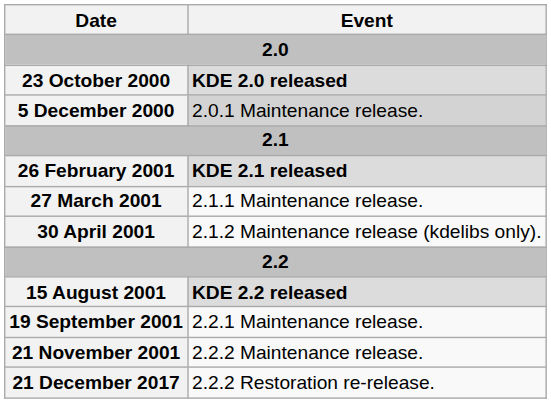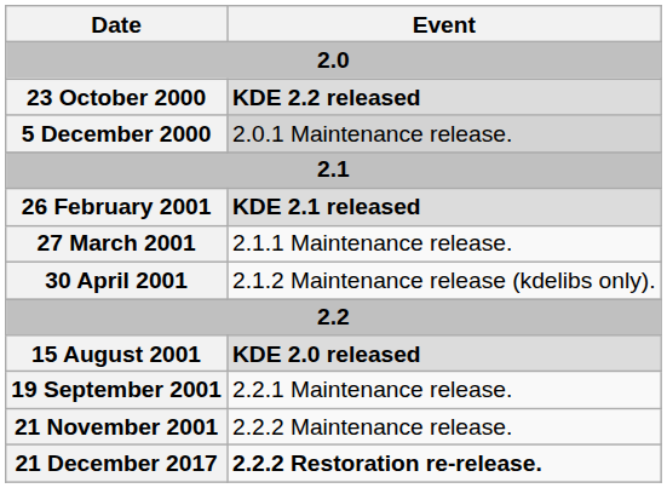23 October 2000 | Event: KDE 2.0 released -> KDE 2.2 released
15 August 2001 | Event: KDE 2.2 released -> KDE 2.0 released
21 December 2017 | Event: normal -> bold
